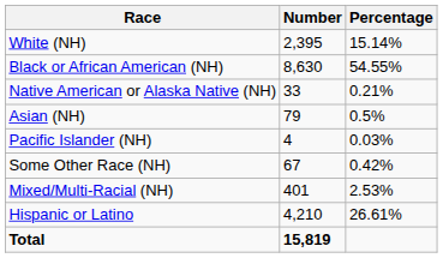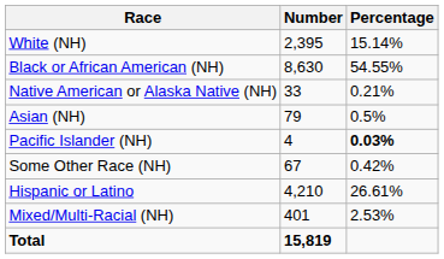Pacific Islander (NH) | Percentage: normal -> bold
rows swapped: Mixed/Multi-Racial (NH) <-> Hispanic or Latino
